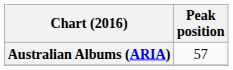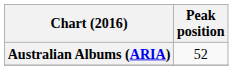Australian Albums (ARIA) | Peak position: 57 -> 52
